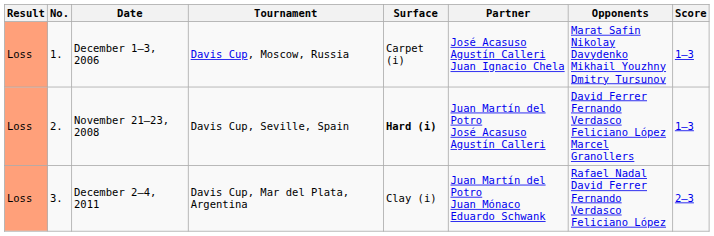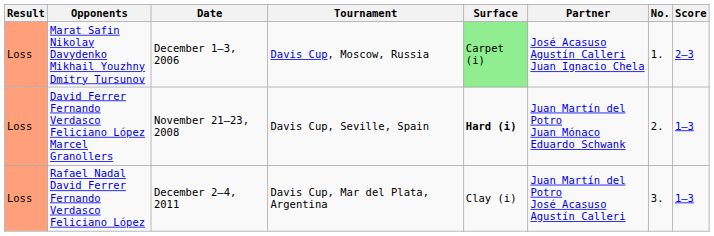columns swapped: No. <-> Opponents
December 1–3, 2006 | Surface: no background -> lightgreen background
December 1–3, 2006 | Score: 1–3 -> 2–3
November 21–23, 2008 | Partner: Juan Martín del Potro José Acasuso Agustín Calleri -> Juan Martín del Potro Juan Mónaco Eduardo Schwank
December 2–4, 2011 | Partner: Juan Martín del Potro Juan Mónaco Eduardo Schwank -> Juan Martín del Potro José Acasuso Agustín Calleri
December 2–4, 2011 | Score: 2–3 -> 1–3
